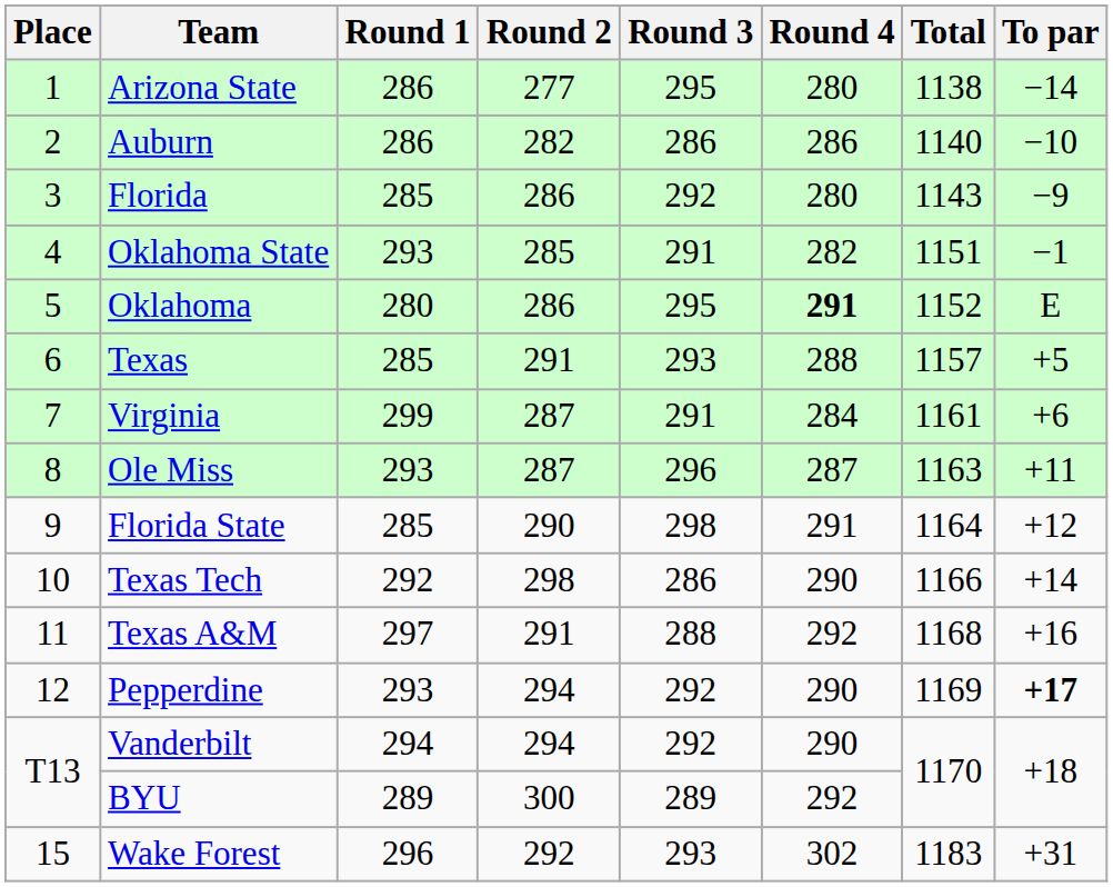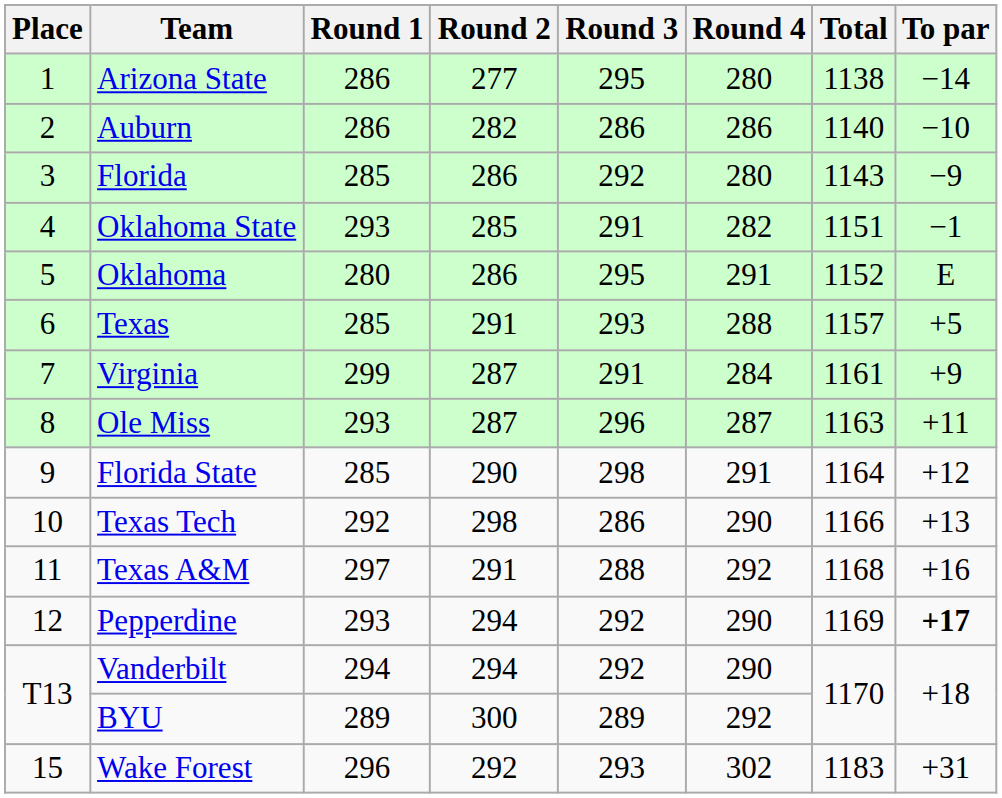Oklahoma | Round 4: bold -> normal
Virginia | To par: +6 -> +9
Texas Tech | To par: +14 -> +13
